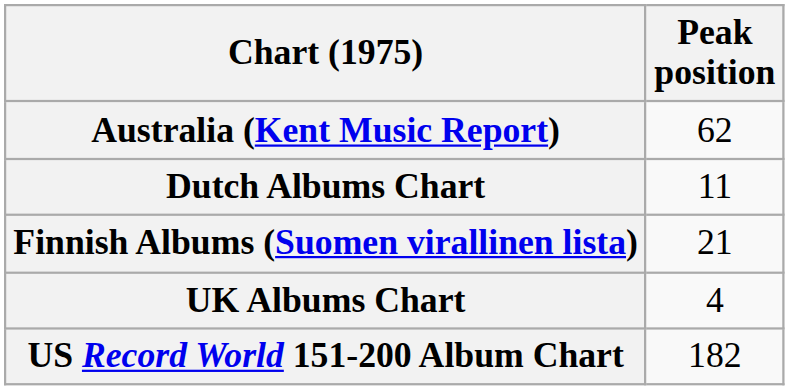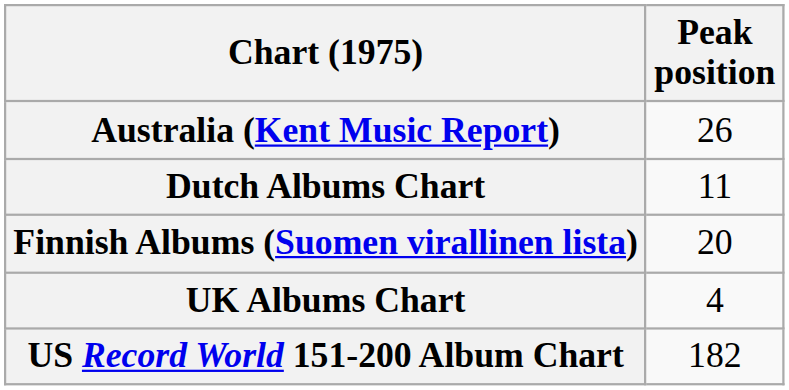Australia (Kent Music Report) | Peak position: 62 -> 26
Finnish Albums (Suomen virallinen lista) | Peak position: 21 -> 20
